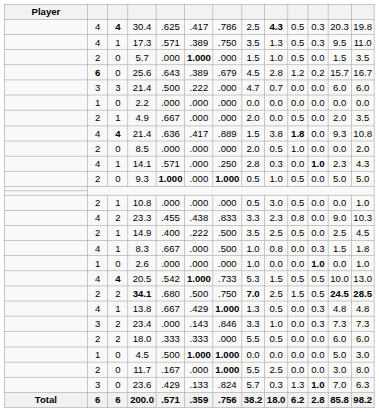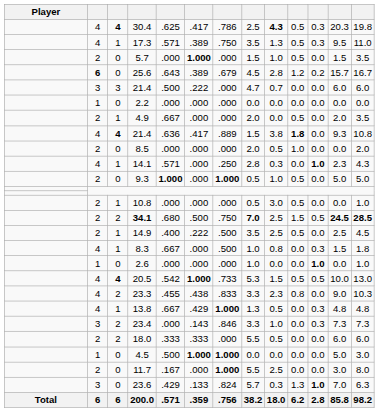rows swapped: 34.1 <-> 23.3
